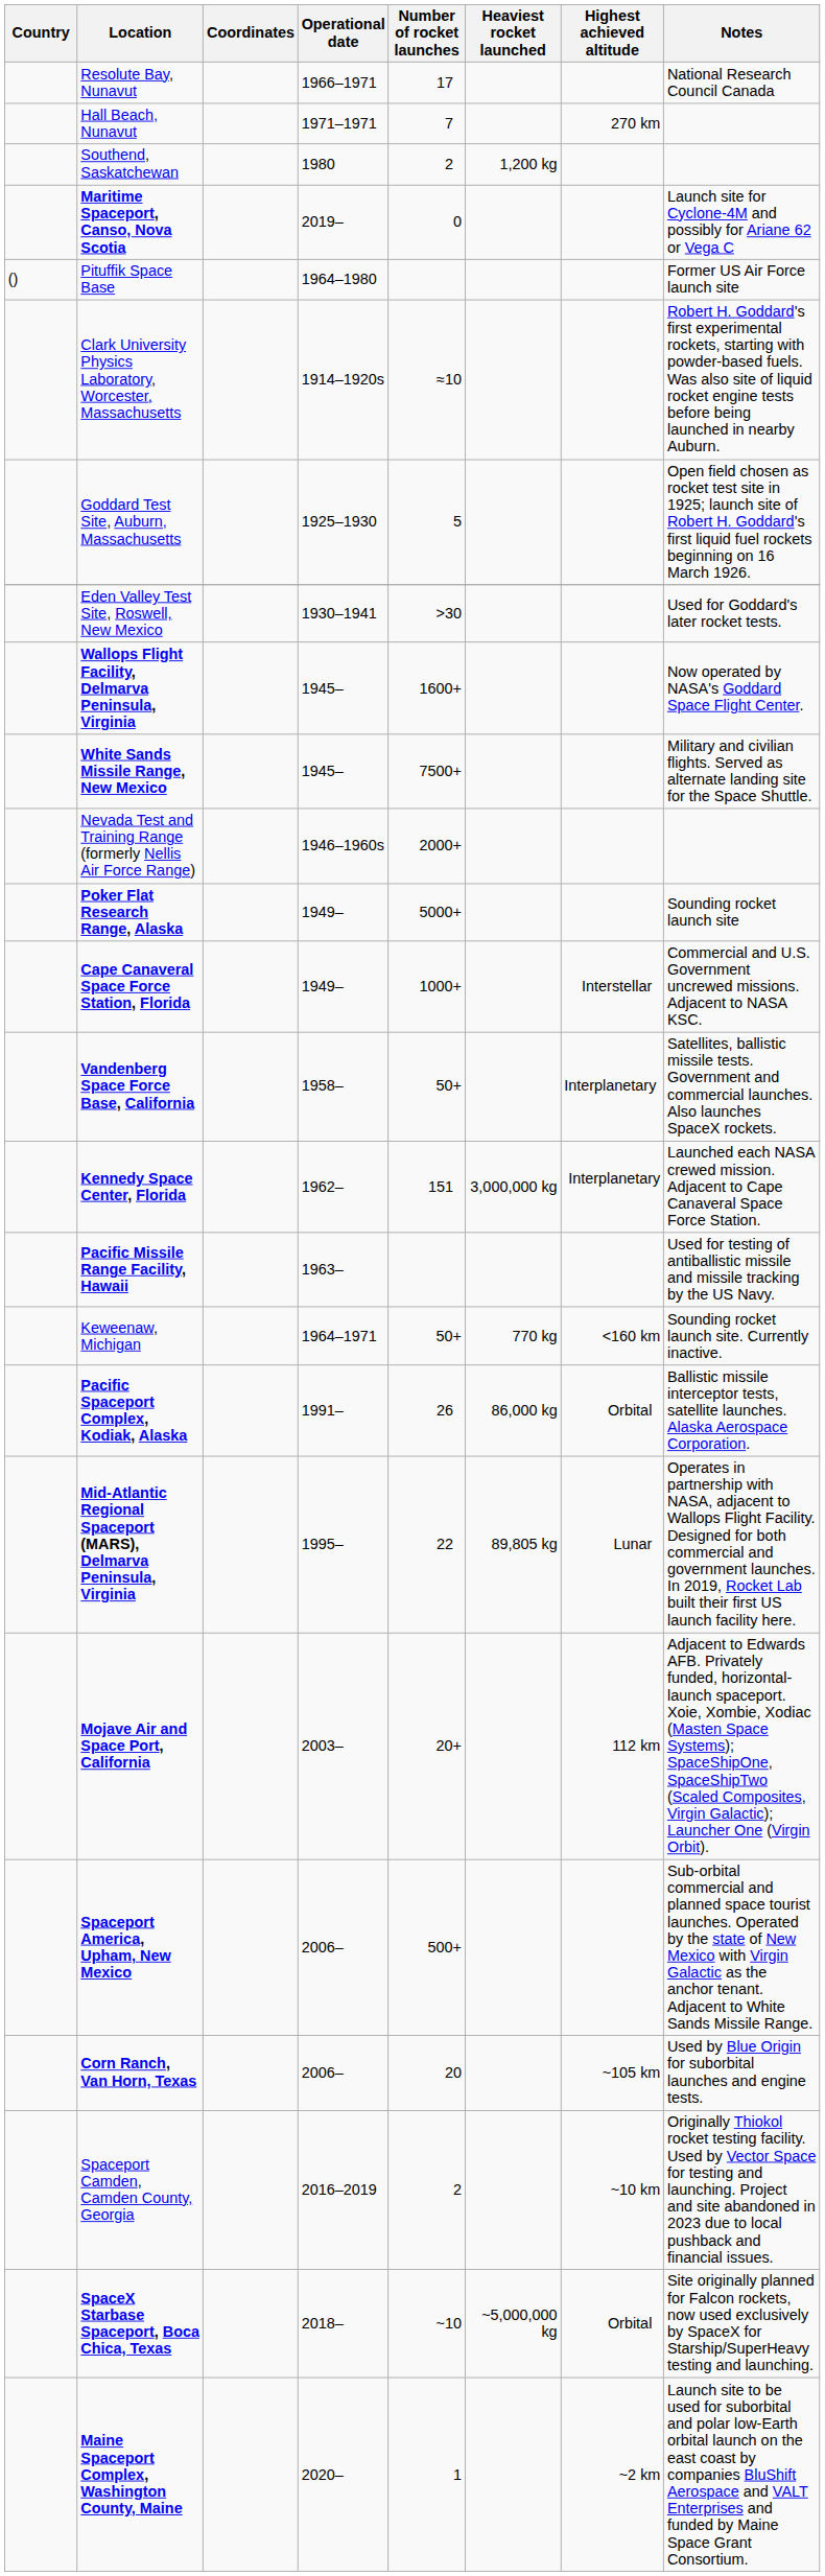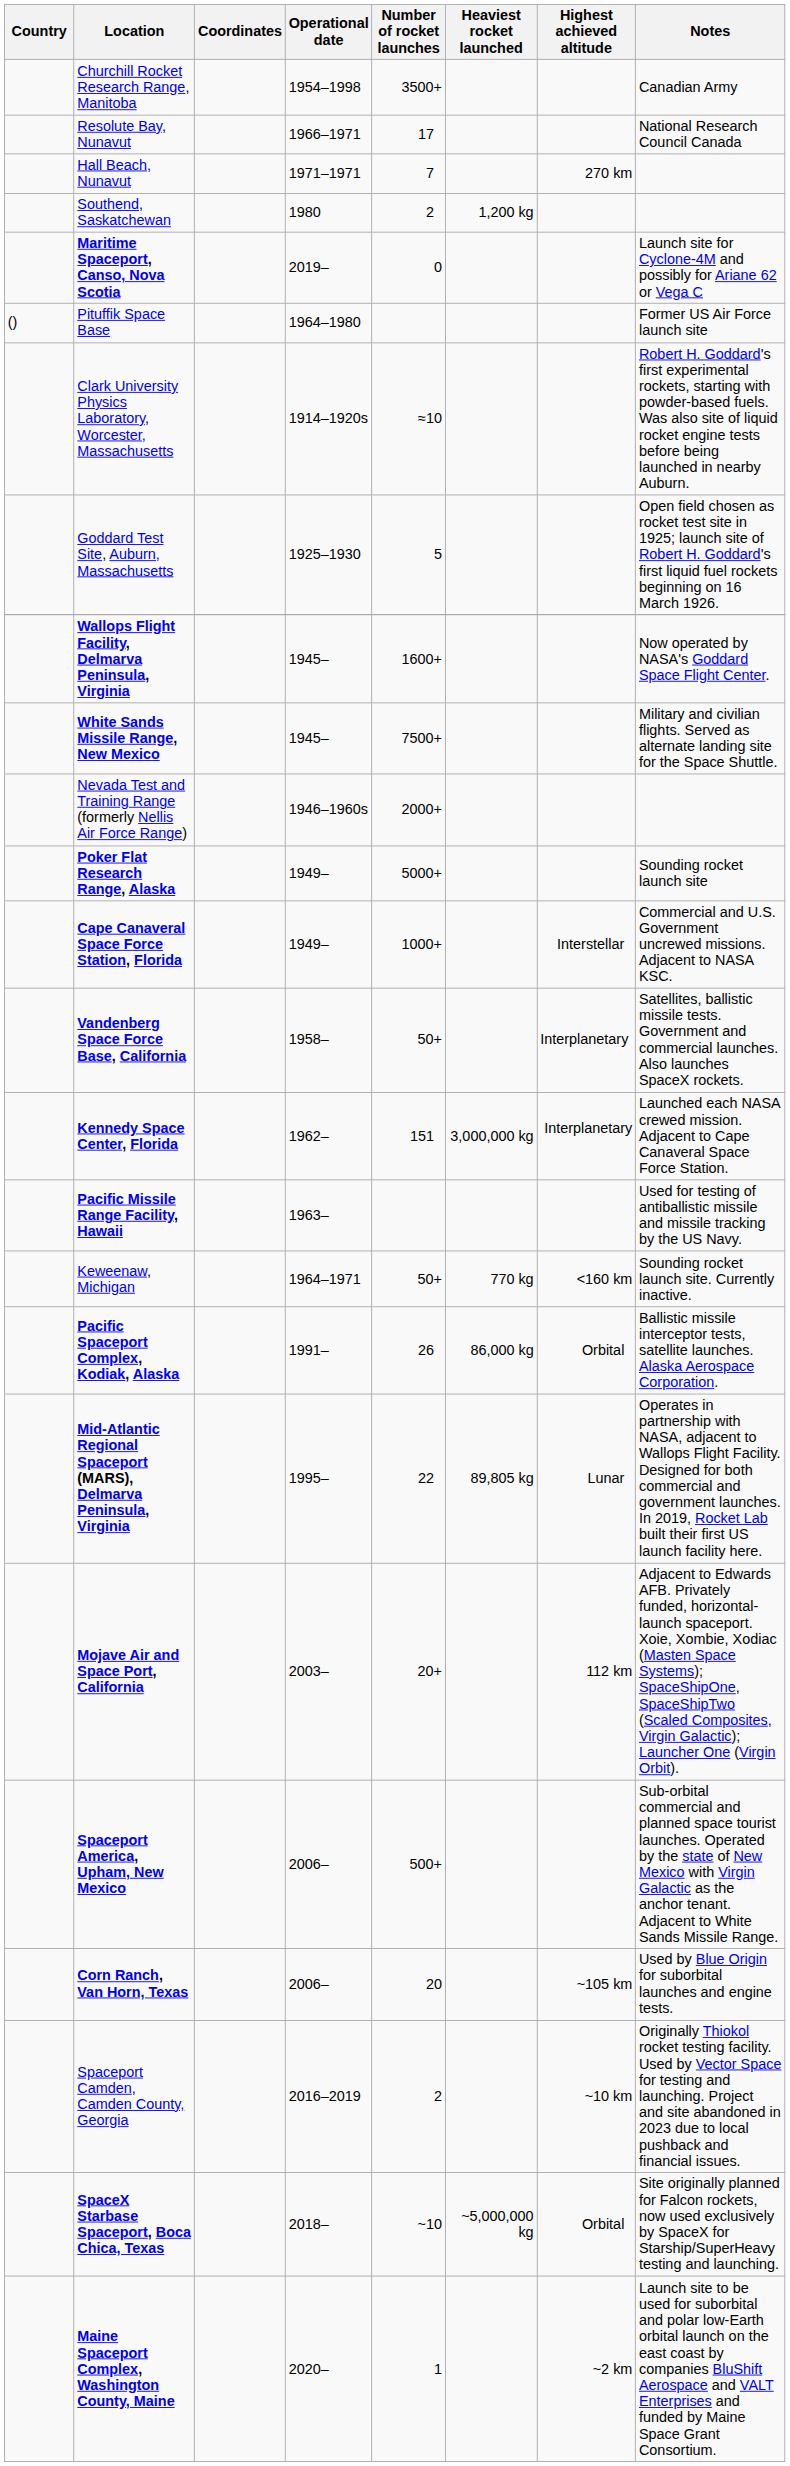+ row: Churchill Rocket Research Range, Manitoba | 1954–1998 | 3500+ | Canadian Army
- row: Eden Valley Test Site, Roswell, New Mexico | 1930–1941 | >30 | Used for Goddard's later rocket tests.
